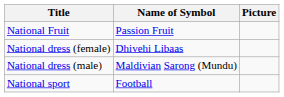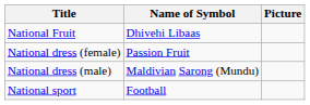National Fruit | Name of Symbol: Passion Fruit -> Dhivehi Libaas
National dress (female) | Name of Symbol: Dhivehi Libaas -> Passion Fruit
